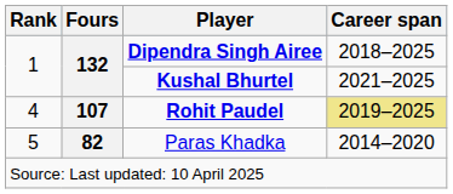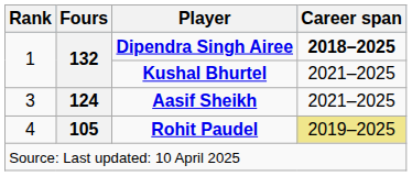Dipendra Singh Airee | Career span: normal -> bold
+ row: 3 | 124 | Aasif Sheikh | 2021–2025
Rohit Paudel | Fours: 107 -> 105
- row: 5 | 82 | Paras Khadka | 2014–2020
